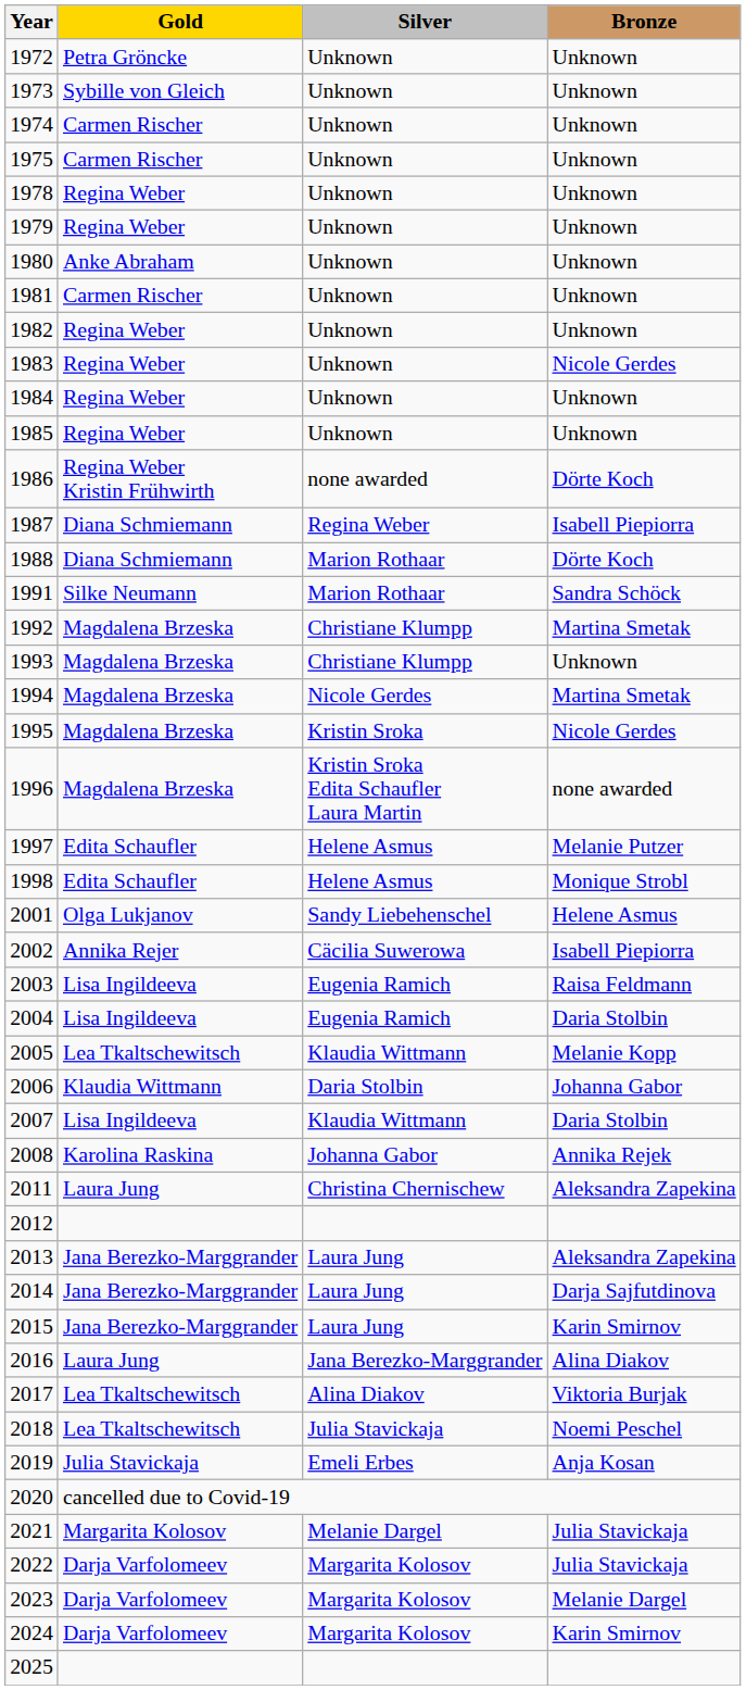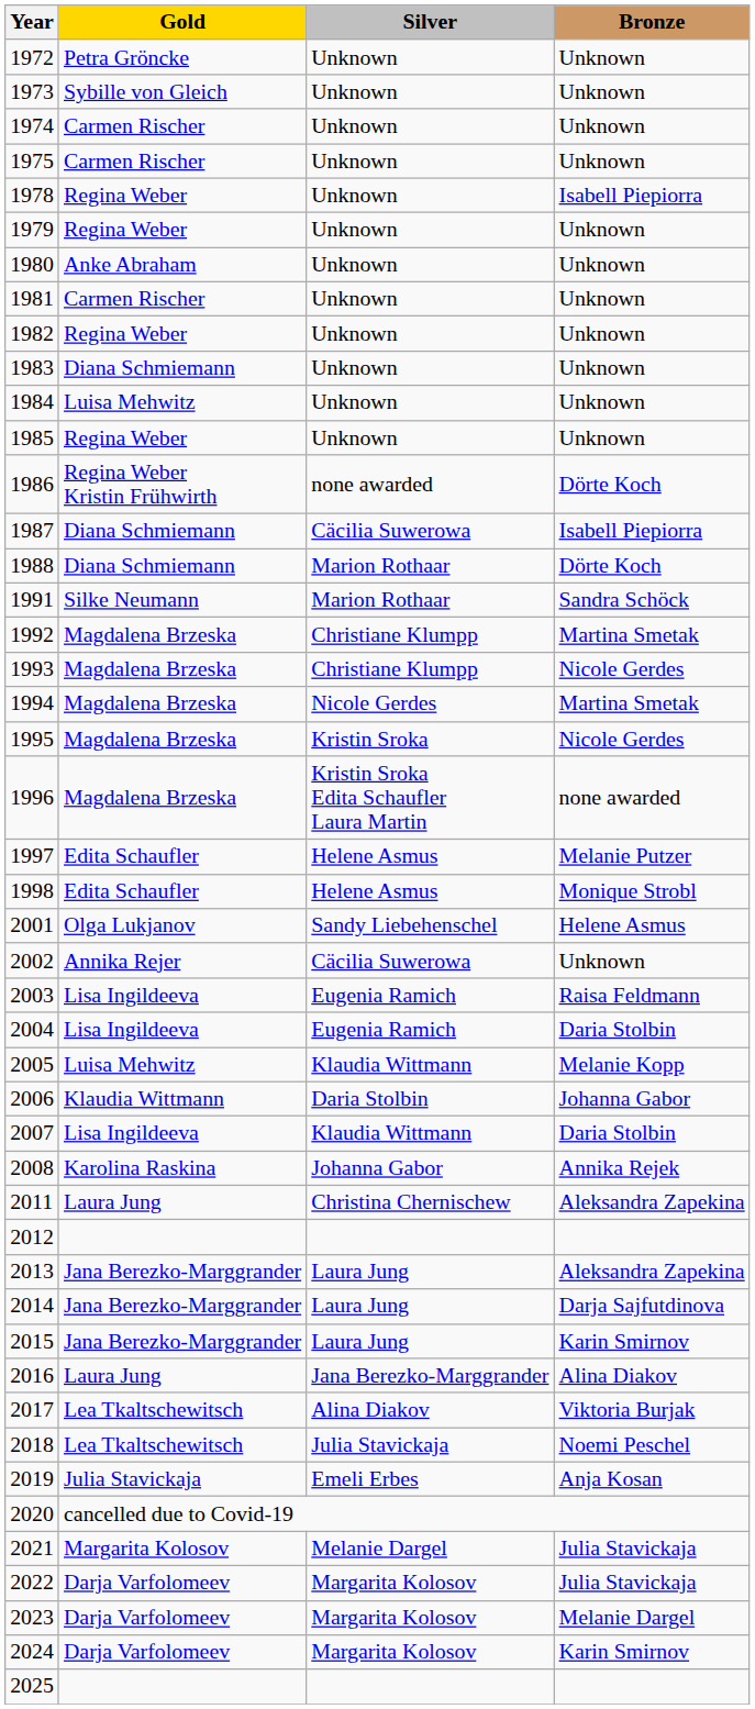1978 | Bronze: Unknown -> Isabell Piepiorra
1983 | Gold: Regina Weber -> Diana Schmiemann
1983 | Bronze: Nicole Gerdes -> Unknown
1984 | Gold: Regina Weber -> Luisa Mehwitz
1987 | Silver: Regina Weber -> Cäcilia Suwerowa
1993 | Bronze: Unknown -> Nicole Gerdes
2002 | Bronze: Isabell Piepiorra -> Unknown
2005 | Gold: Lea Tkaltschewitsch -> Luisa Mehwitz
